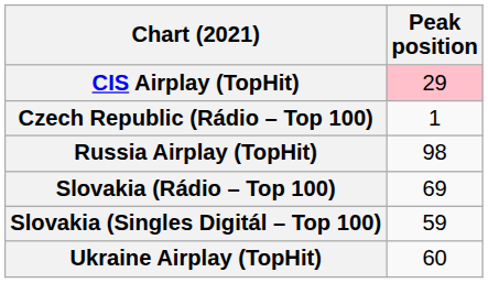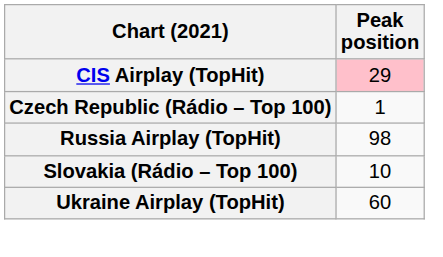Slovakia (Rádio – Top 100) | Peak position: 69 -> 10
- row: Slovakia (Singles Digitál – Top 100) | 59
